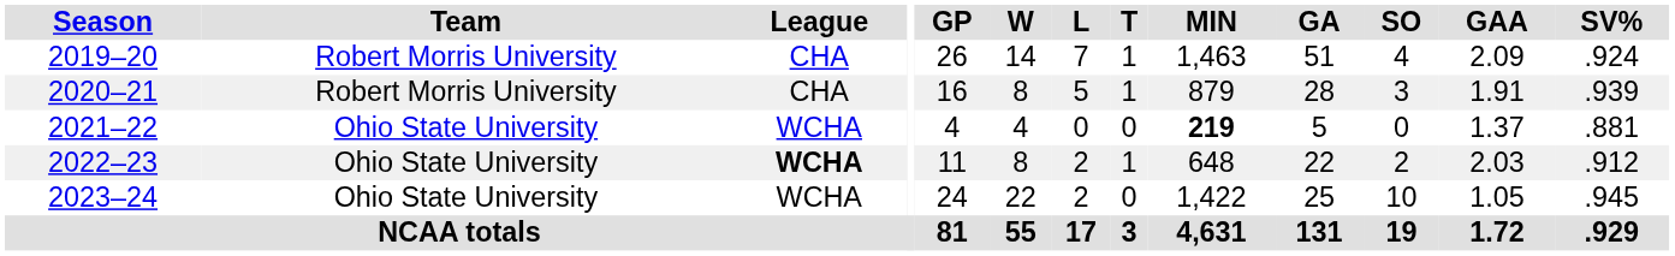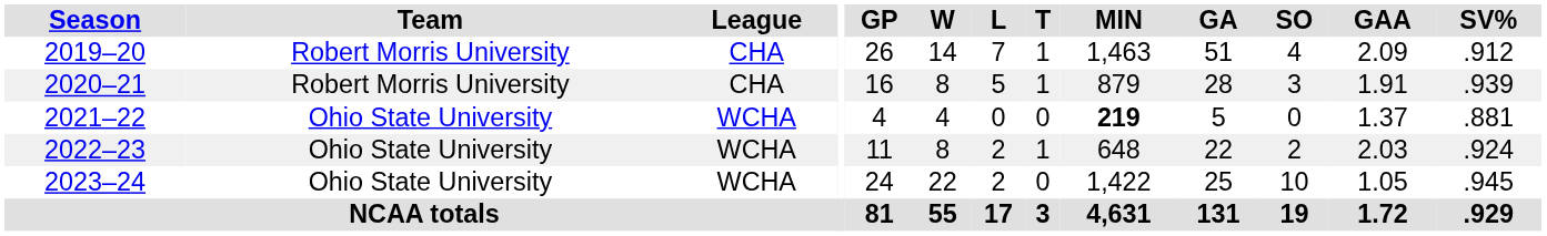2019–20 | SV%: .924 -> .912
2022–23 | League: bold -> normal
2022–23 | SV%: .912 -> .924
